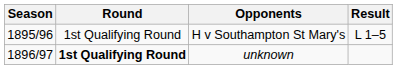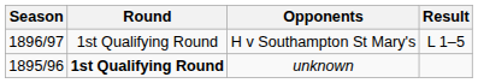H v Southampton St Mary's | Season: 1895/96 -> 1896/97
unknown | Season: 1896/97 -> 1895/96
